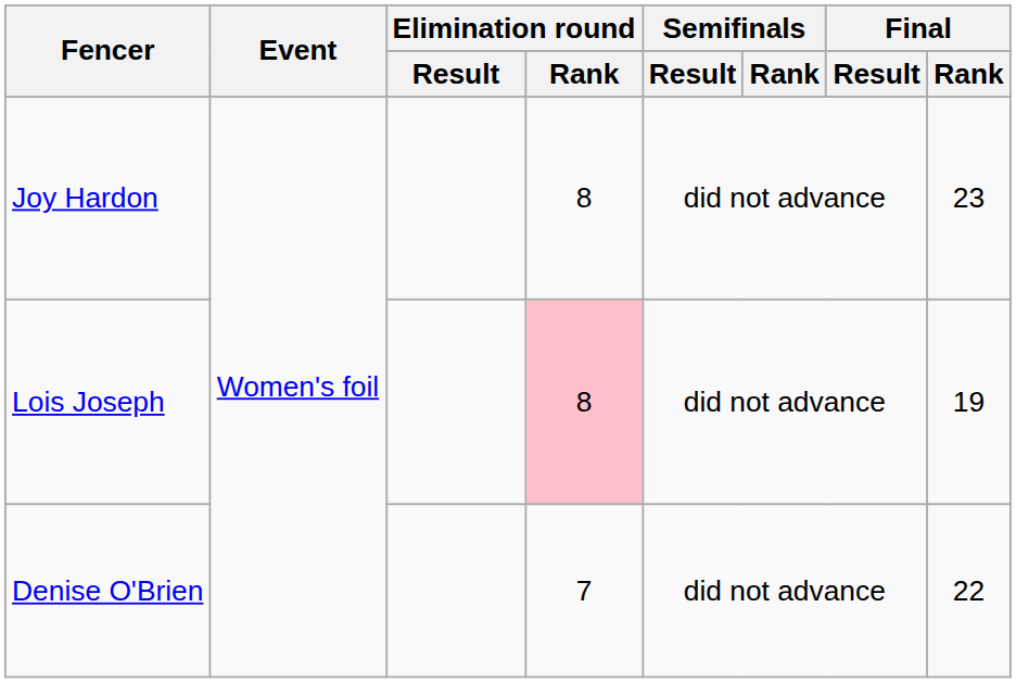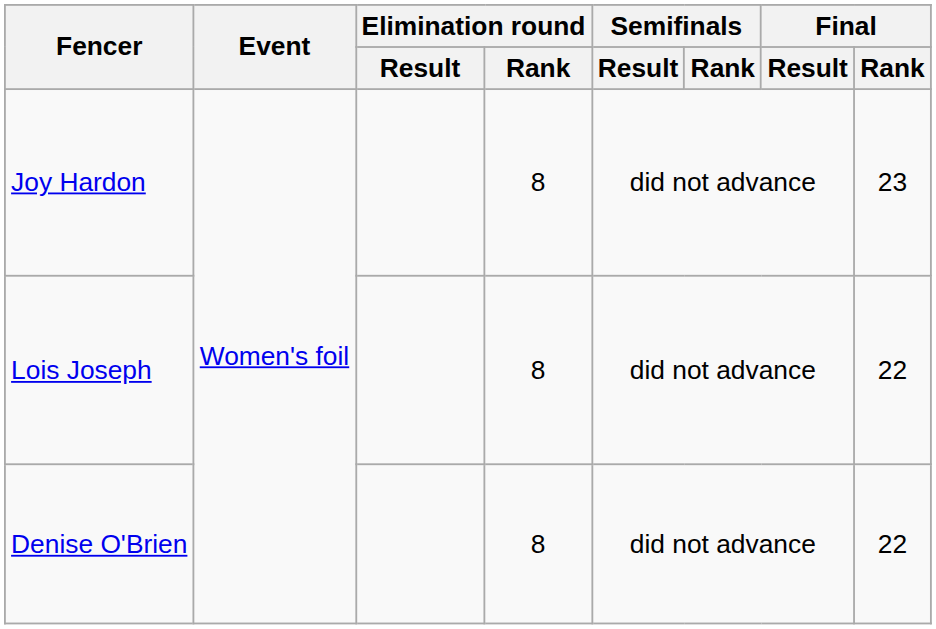Lois Joseph | Elimination round / Rank: pink background -> no background
Lois Joseph | Final / Rank: 19 -> 22
Denise O'Brien | Elimination round / Rank: 7 -> 8
